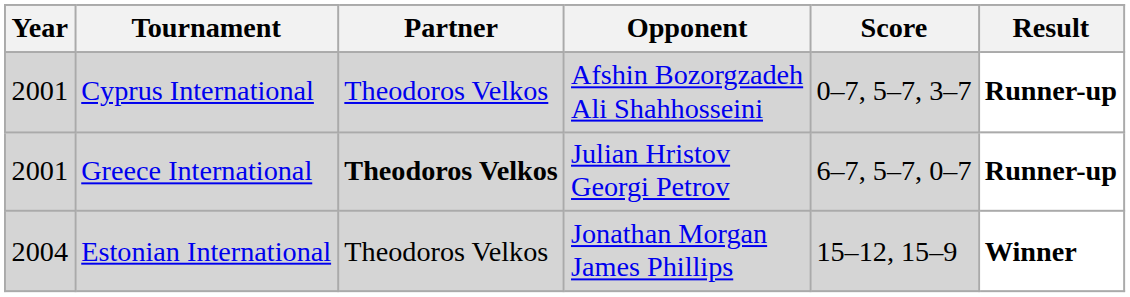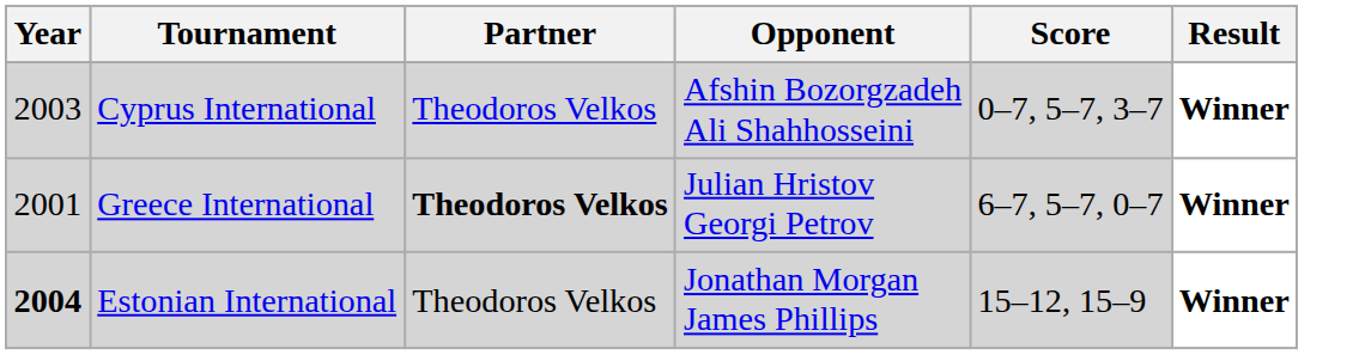Cyprus International | Year: 2001 -> 2003
Cyprus International | Result: Runner-up -> Winner
Greece International | Result: Runner-up -> Winner
Estonian International | Year: normal -> bold
